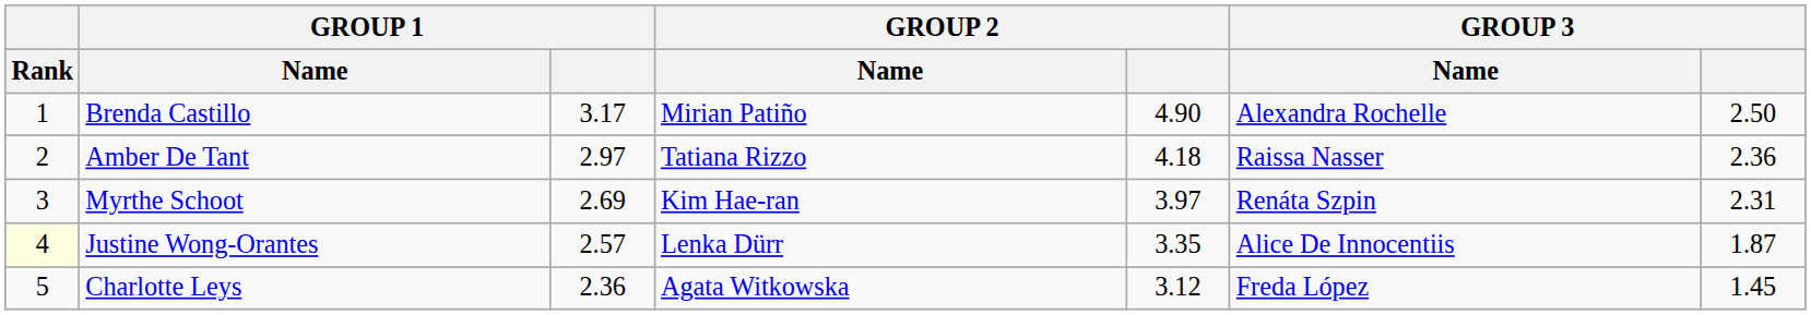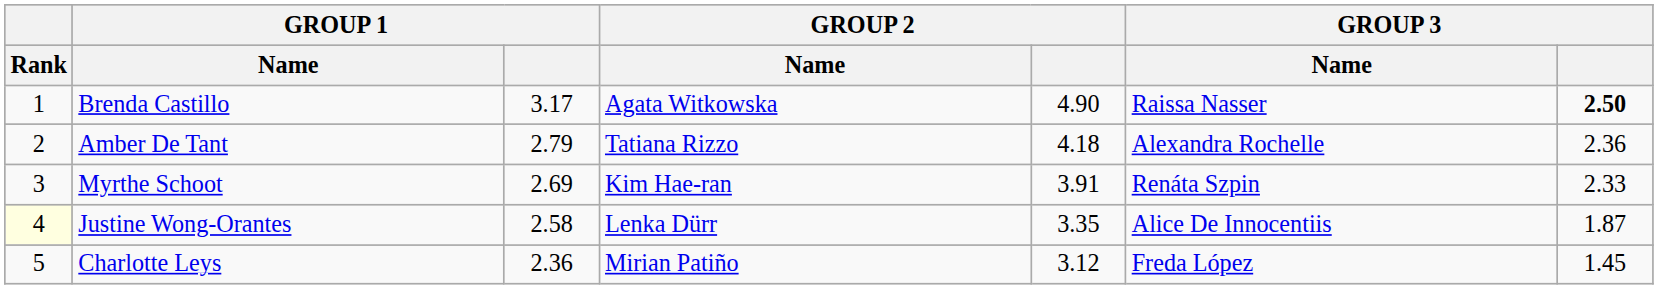Brenda Castillo | GROUP 2 / Name: Mirian Patiño -> Agata Witkowska
Brenda Castillo | GROUP 3 / Name: Alexandra Rochelle -> Raissa Nasser
Brenda Castillo | GROUP 3: normal -> bold
Amber De Tant | GROUP 1: 2.97 -> 2.79
Amber De Tant | GROUP 3 / Name: Raissa Nasser -> Alexandra Rochelle
Myrthe Schoot | GROUP 2: 3.97 -> 3.91
Myrthe Schoot | GROUP 3: 2.31 -> 2.33
Justine Wong-Orantes | GROUP 1: 2.57 -> 2.58
Charlotte Leys | GROUP 2 / Name: Agata Witkowska -> Mirian Patiño
